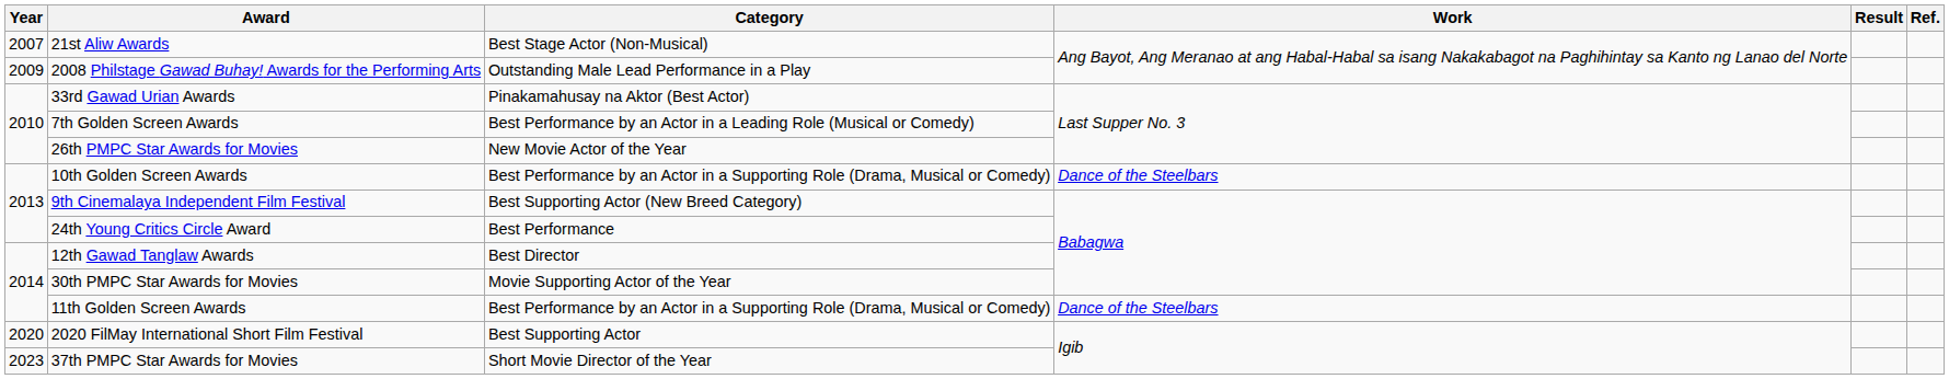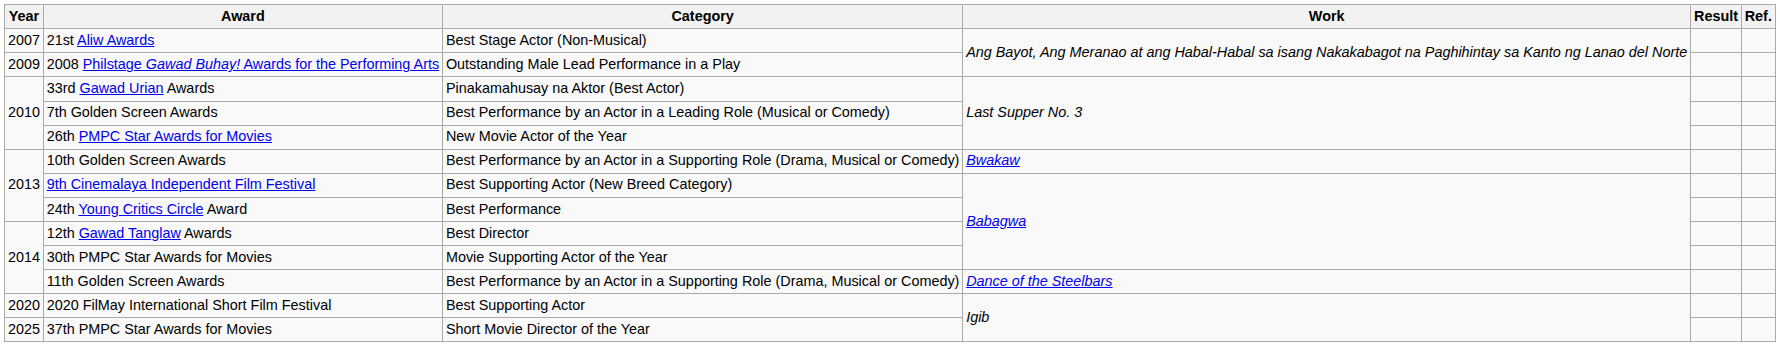10th Golden Screen Awards | Work: Dance of the Steelbars -> Bwakaw
37th PMPC Star Awards for Movies | Year: 2023 -> 2025
